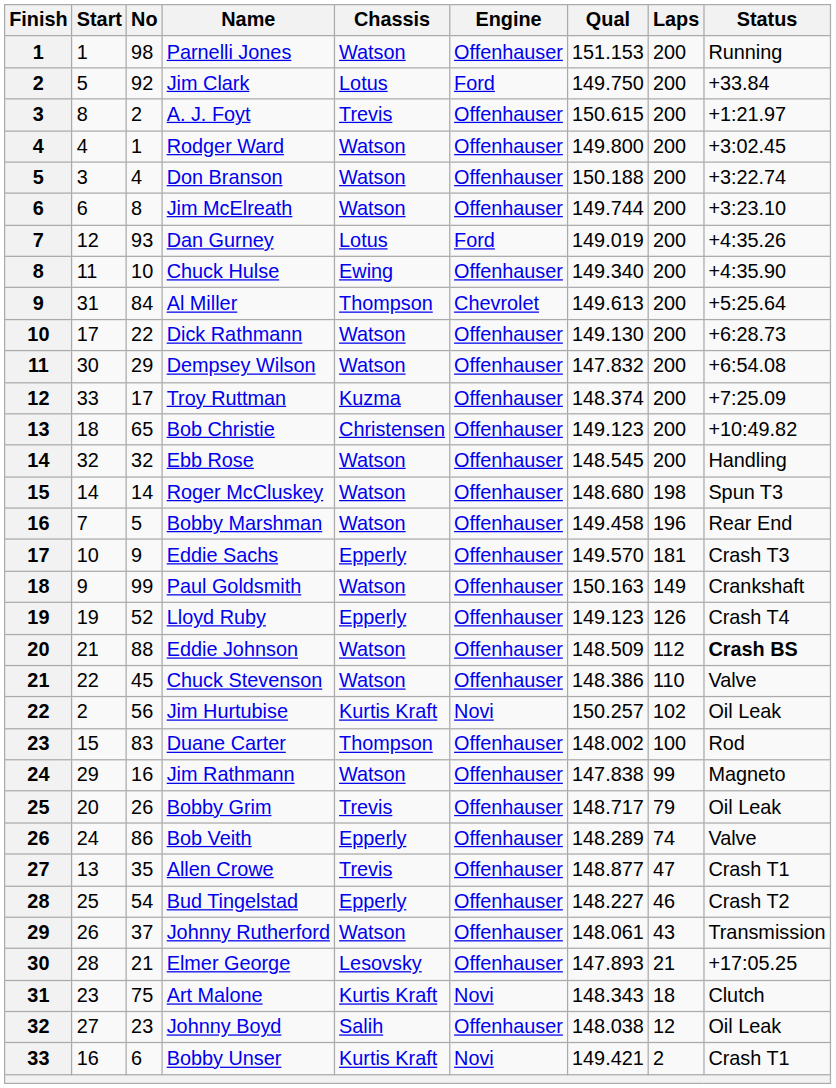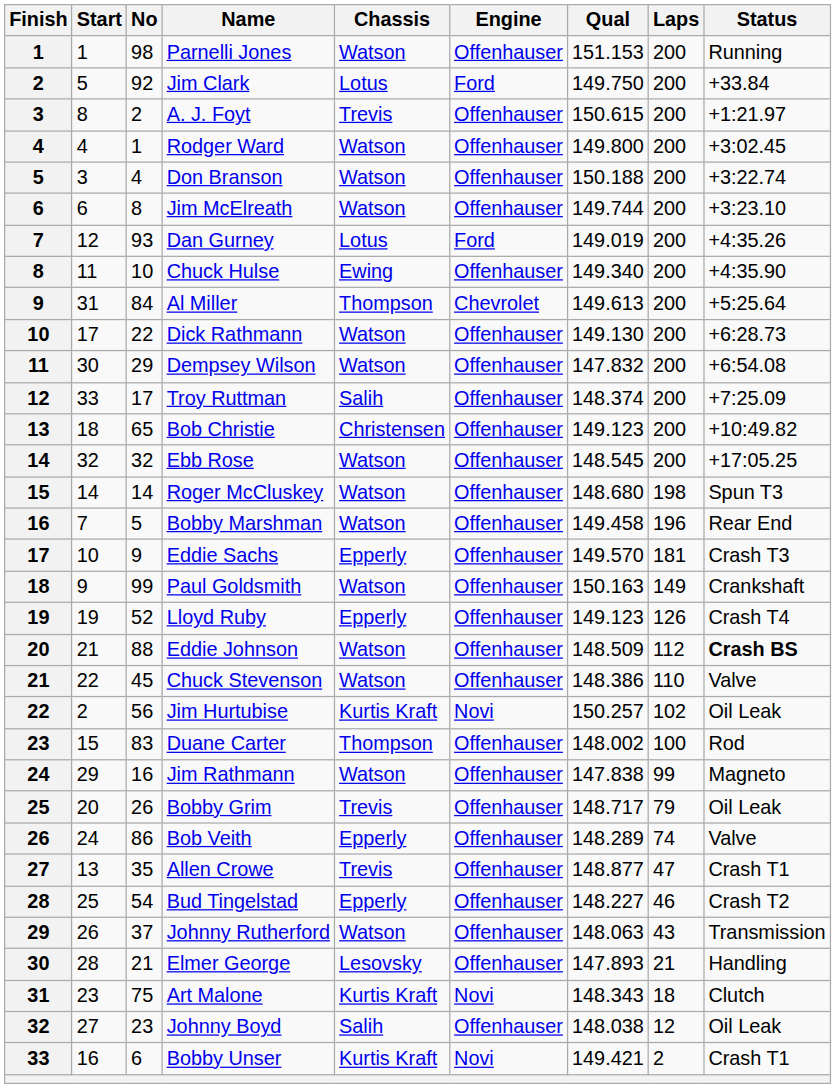Troy Ruttman | Chassis: Kuzma -> Salih
Ebb Rose | Status: Handling -> +17:05.25
Johnny Rutherford | Qual: 148.061 -> 148.063
Elmer George | Status: +17:05.25 -> Handling
